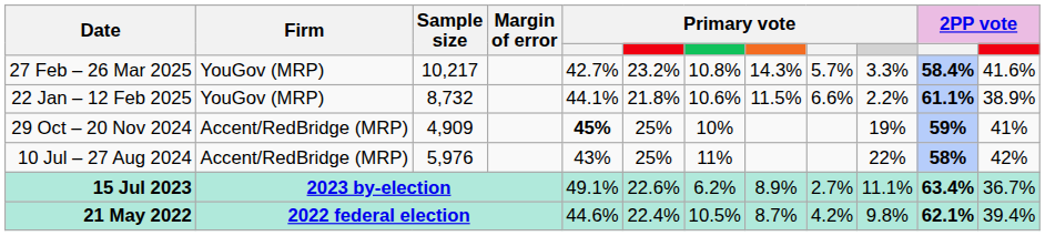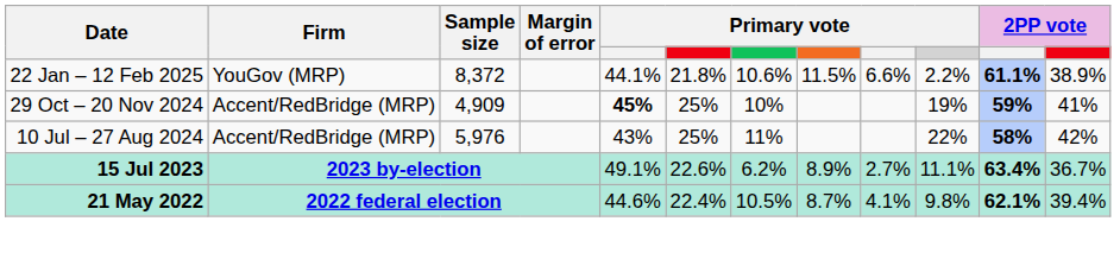- row: 27 Feb – 26 Mar 2025 | YouGov (MRP) | 10,217 | 42.7% | 23.2% | 10.8% | 14.3% | 5.7% | 3.3% | 58.4% | 41.6%
22 Jan – 12 Feb 2025 | Sample size: 8,732 -> 8,372
21 May 2022 | column 9: 4.2% -> 4.1%
